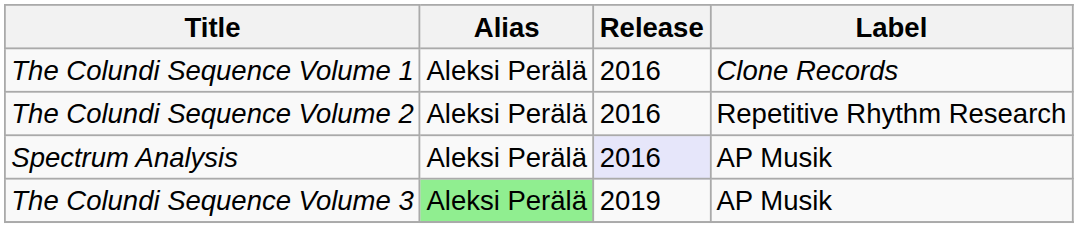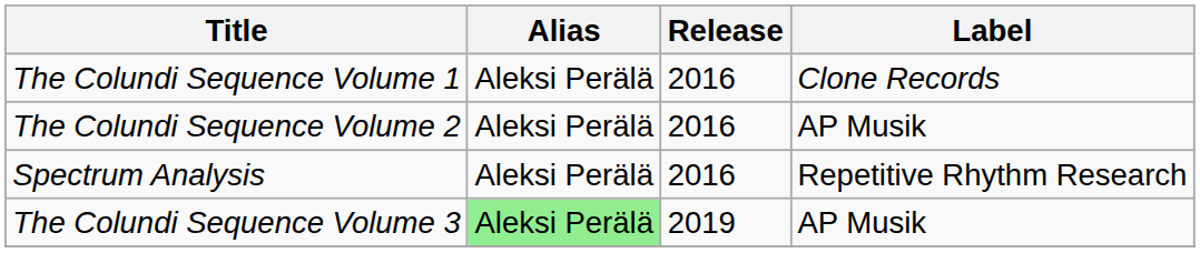The Colundi Sequence Volume 2 | Label: Repetitive Rhythm Research -> AP Musik
Spectrum Analysis | Release: lavender background -> no background
Spectrum Analysis | Label: AP Musik -> Repetitive Rhythm Research
